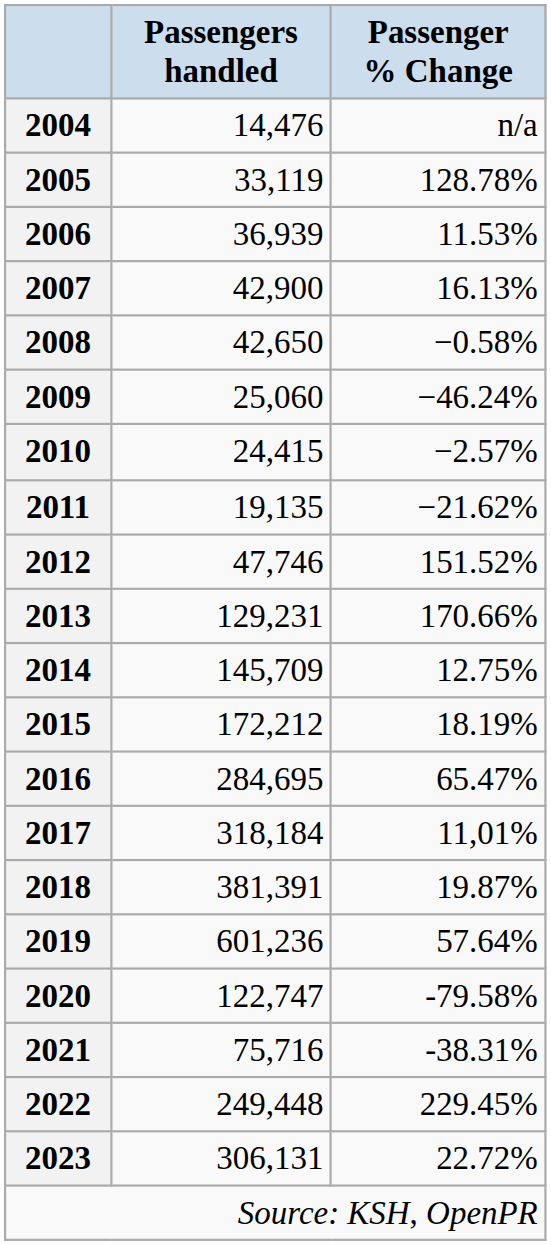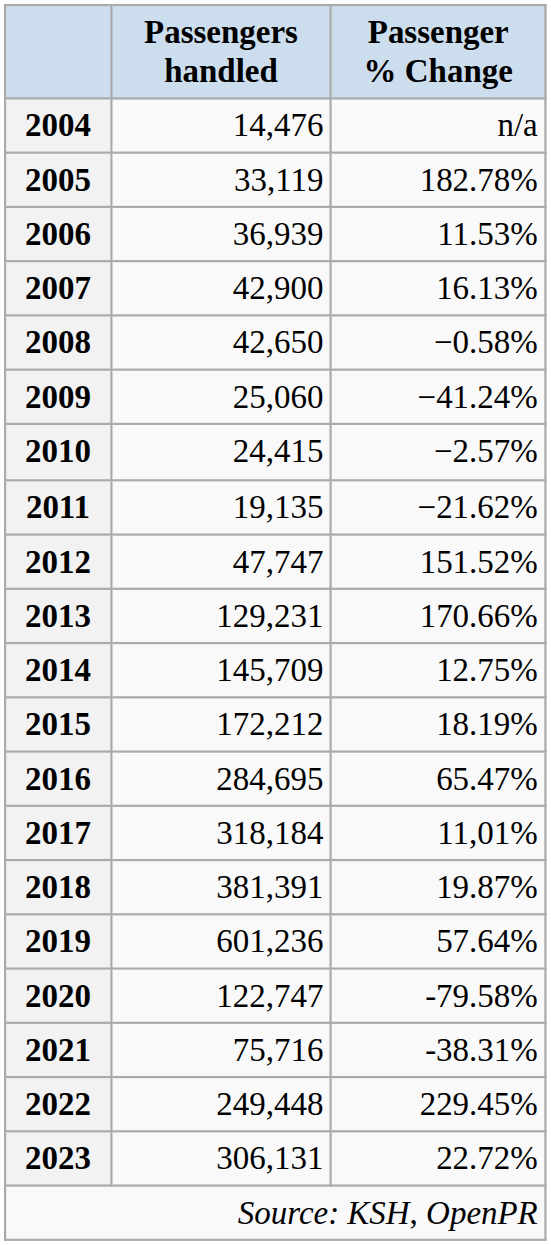2005 | Passenger % Change: 128.78% -> 182.78%
2009 | Passenger % Change: −46.24% -> −41.24%
2012 | Passengers handled: 47,746 -> 47,747
